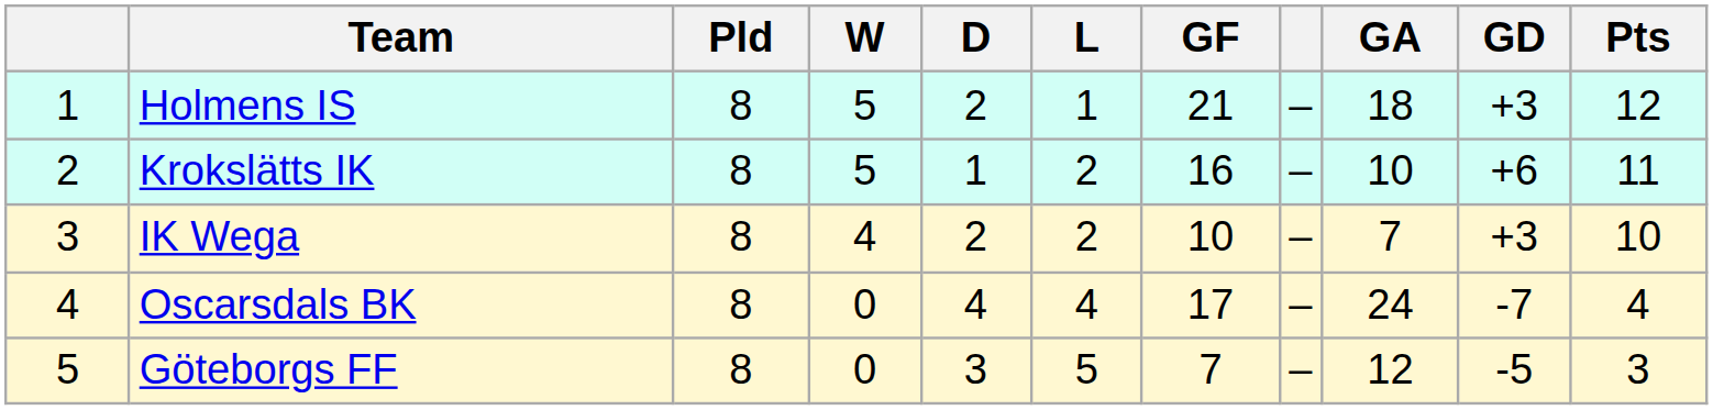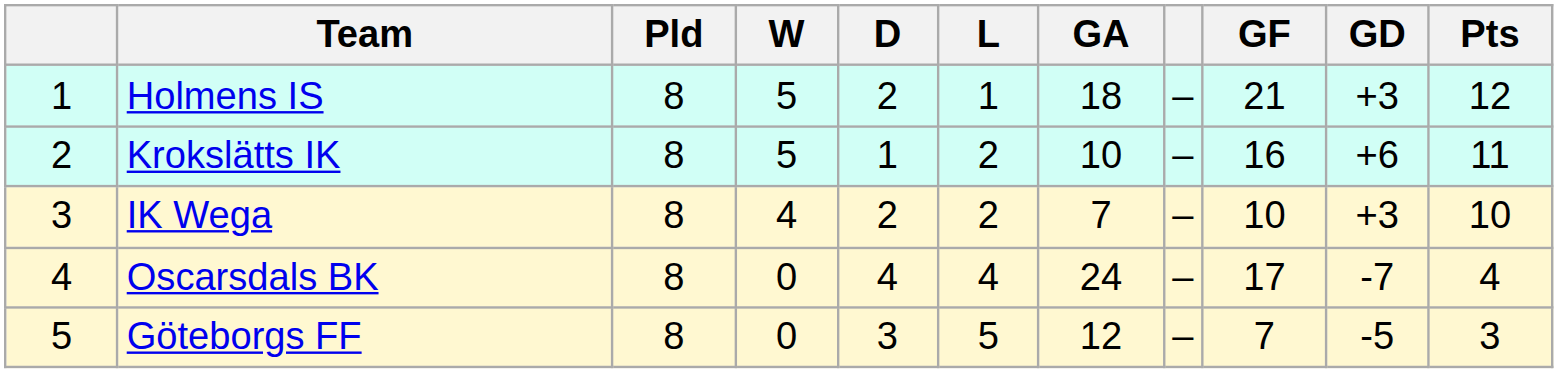columns swapped: GF <-> GA
